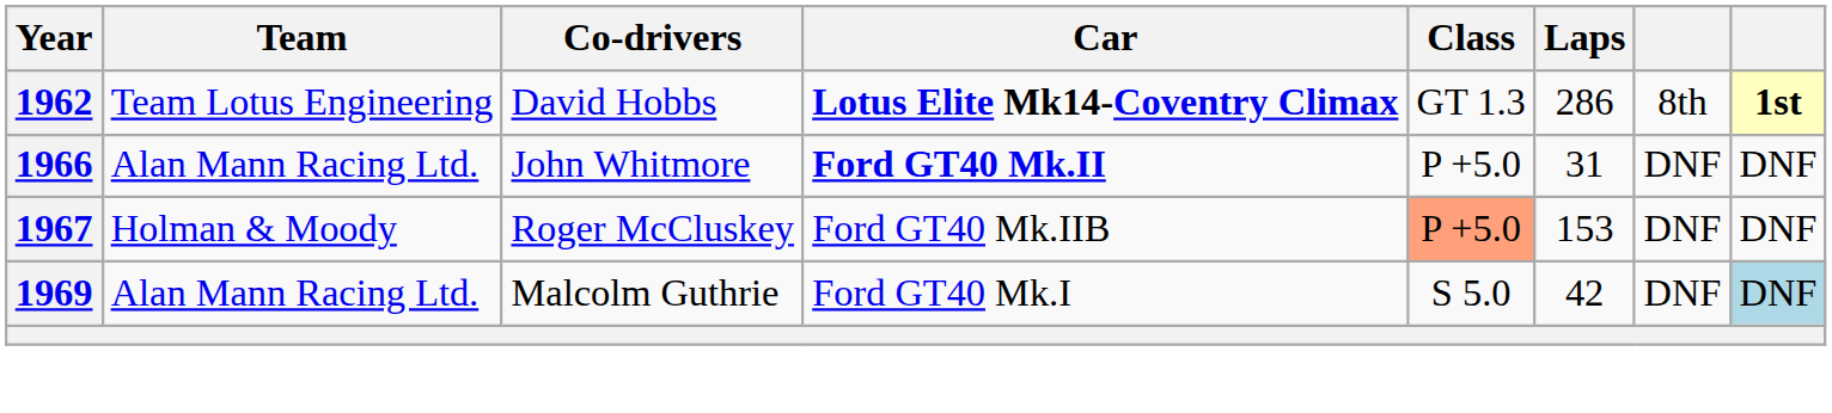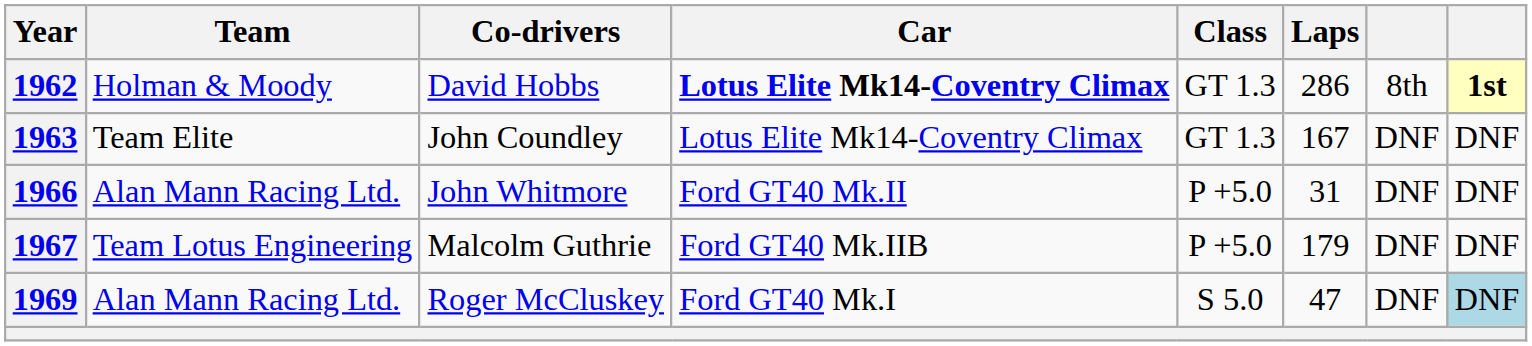1962 | Team: Team Lotus Engineering -> Holman & Moody
+ row: 1963 | Team Elite | John Coundley | Lotus Elite Mk14-Coventry Climax | GT 1.3 | 167 | DNF | DNF
1966 | Car: bold -> normal
1967 | Team: Holman & Moody -> Team Lotus Engineering
1967 | Co-drivers: Roger McCluskey -> Malcolm Guthrie
1967 | Class: lightsalmon background -> no background
1967 | Laps: 153 -> 179
1969 | Co-drivers: Malcolm Guthrie -> Roger McCluskey
1969 | Laps: 42 -> 47
